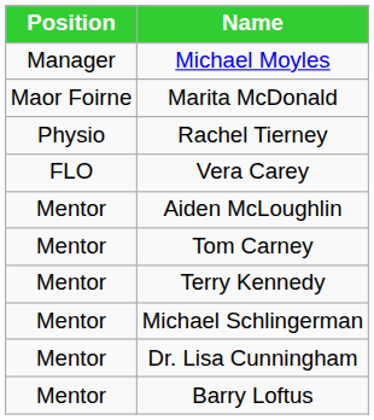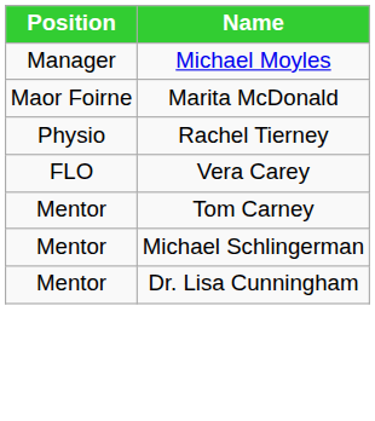- row: Mentor | Aiden McLoughlin
- row: Mentor | Terry Kennedy
- row: Mentor | Barry Loftus
